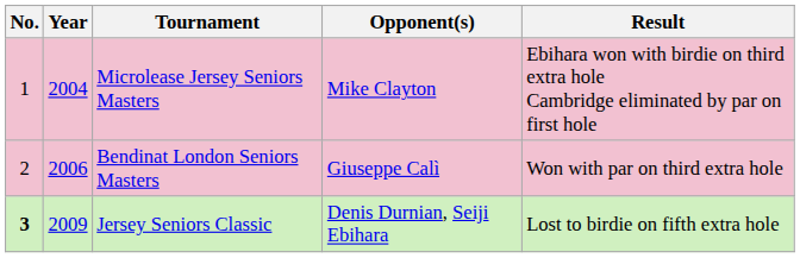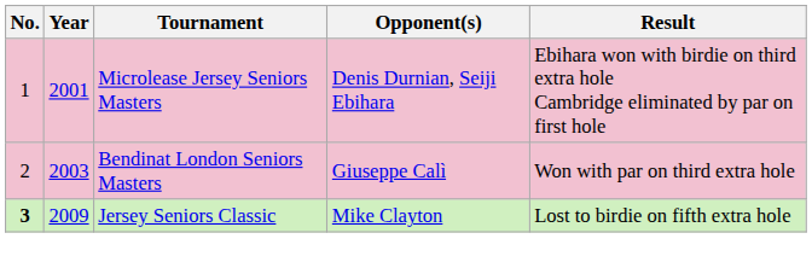Microlease Jersey Seniors Masters | Year: 2004 -> 2001
Microlease Jersey Seniors Masters | Opponent(s): Mike Clayton -> Denis Durnian, Seiji Ebihara
Bendinat London Seniors Masters | Year: 2006 -> 2003
Jersey Seniors Classic | Opponent(s): Denis Durnian, Seiji Ebihara -> Mike Clayton
